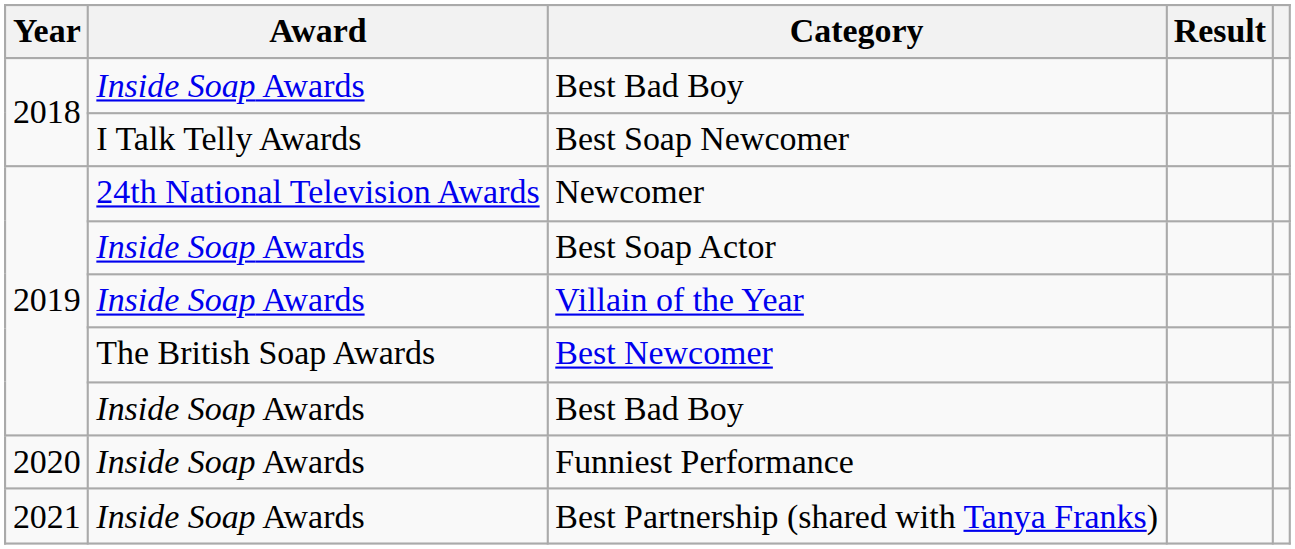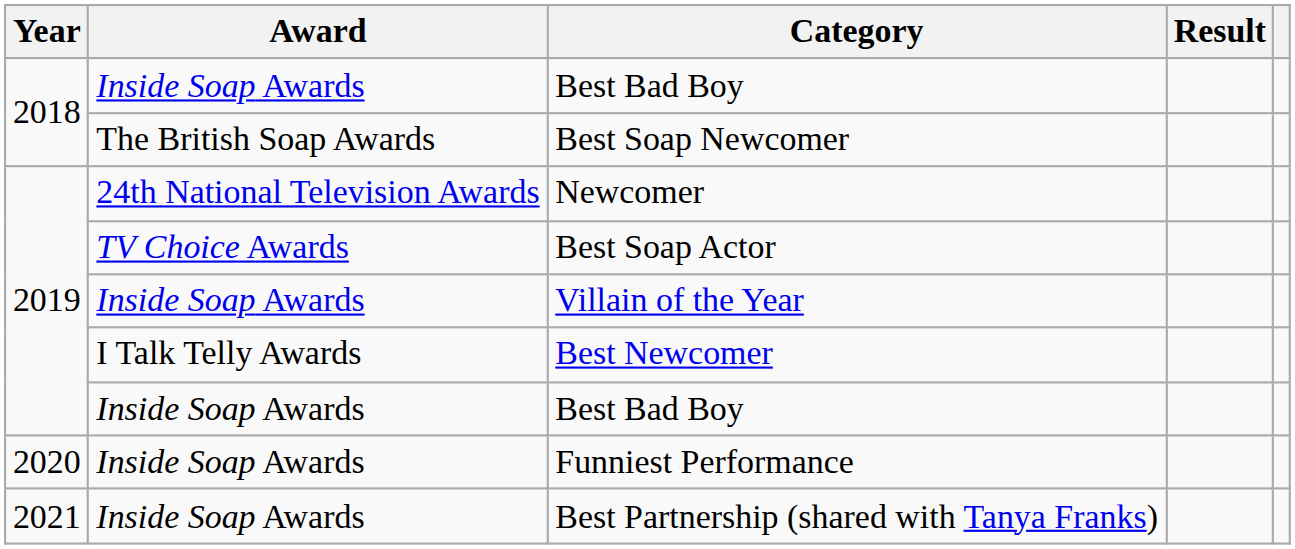Best Soap Newcomer | Award: I Talk Telly Awards -> The British Soap Awards
Best Soap Actor | Award: Inside Soap Awards -> TV Choice Awards
Best Newcomer | Award: The British Soap Awards -> I Talk Telly Awards
